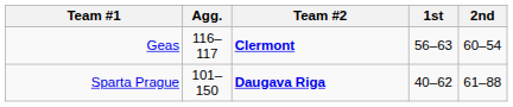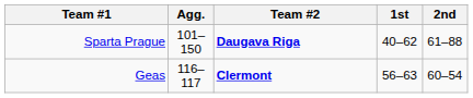rows swapped: Geas <-> Sparta Prague
